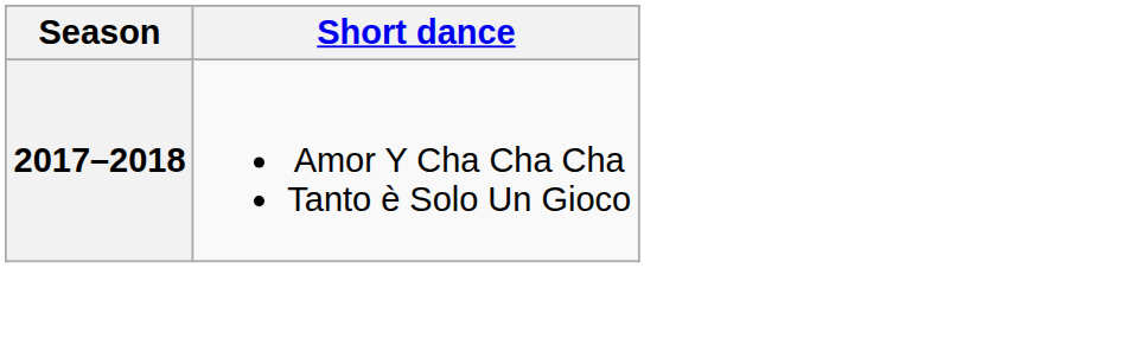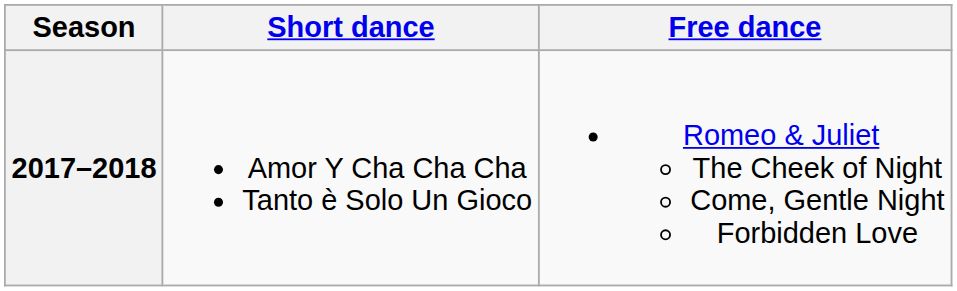+ column: Free dance | Romeo & Juliet The Cheek of Night Come, Gentle Night Forbidden Love
